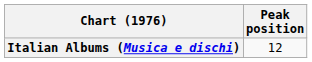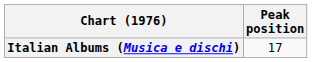Italian Albums (Musica e dischi) | Peak position: 12 -> 17
